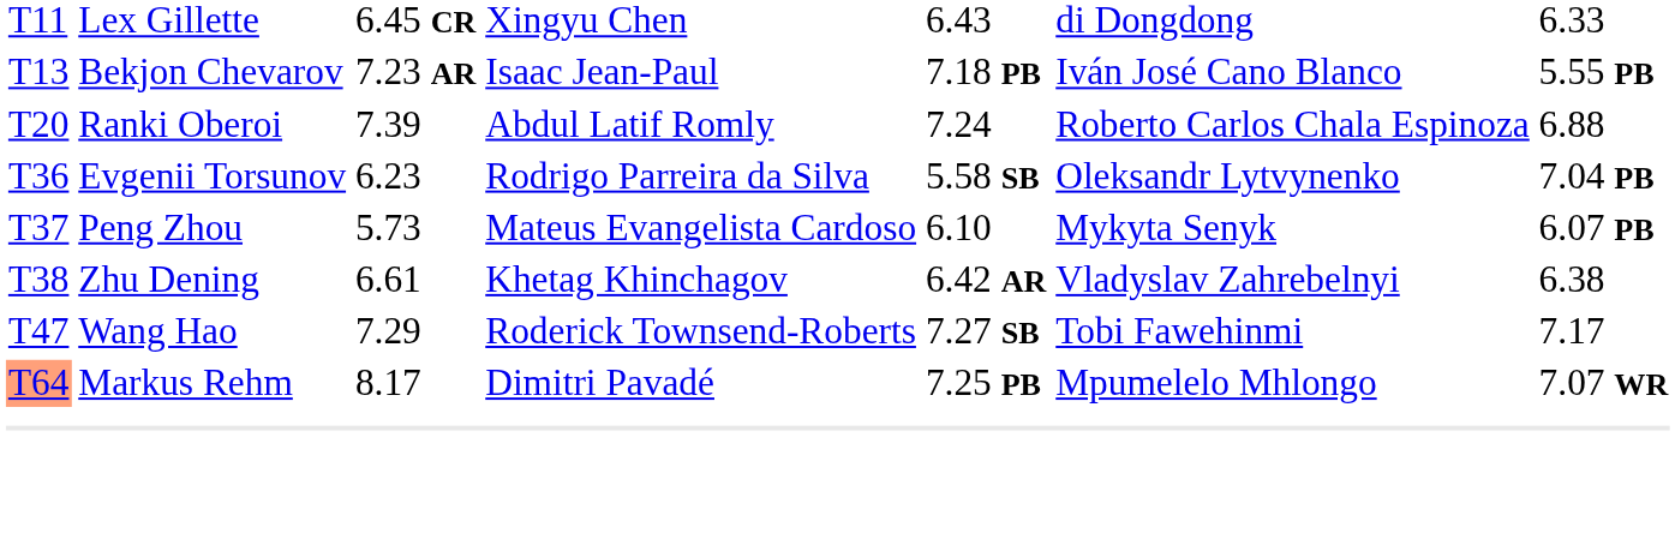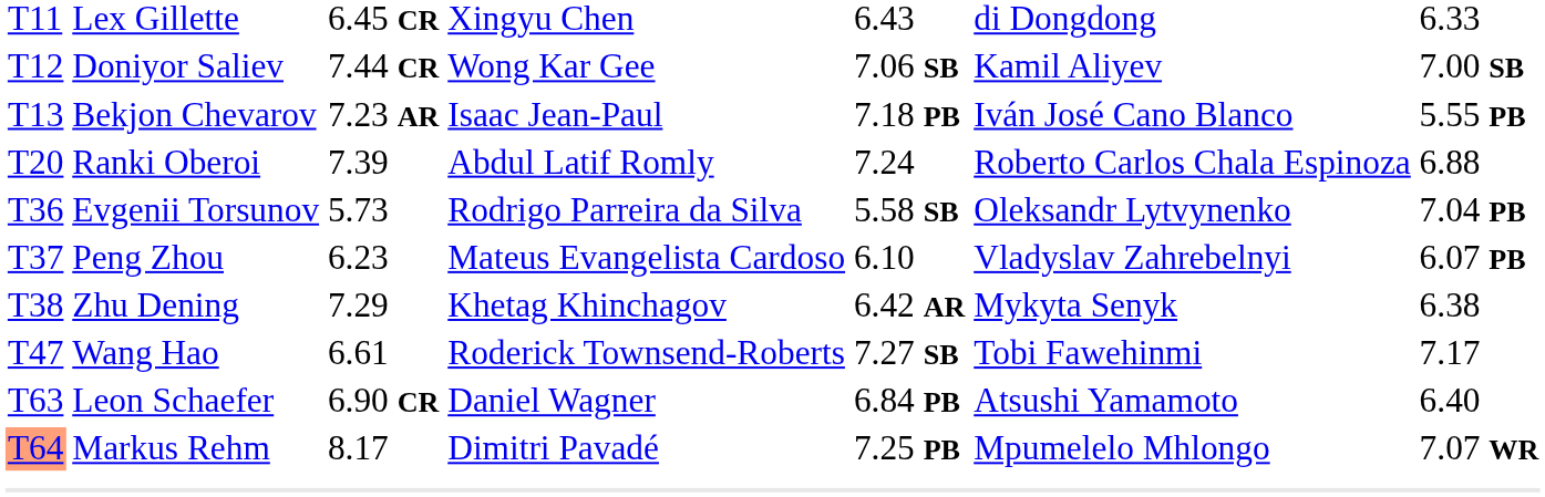+ row: T12 | Doniyor Saliev | 7.44 CR | Wong Kar Gee | 7.06 SB | Kamil Aliyev | 7.00 SB
Evgenii Torsunov | column 3: 6.23 -> 5.73
Peng Zhou | column 3: 5.73 -> 6.23
Peng Zhou | column 6: Mykyta Senyk -> Vladyslav Zahrebelnyi
Zhu Dening | column 3: 6.61 -> 7.29
Zhu Dening | column 6: Vladyslav Zahrebelnyi -> Mykyta Senyk
Wang Hao | column 3: 7.29 -> 6.61
+ row: T63 | Leon Schaefer | 6.90 CR | Daniel Wagner | 6.84 PB | Atsushi Yamamoto | 6.40
